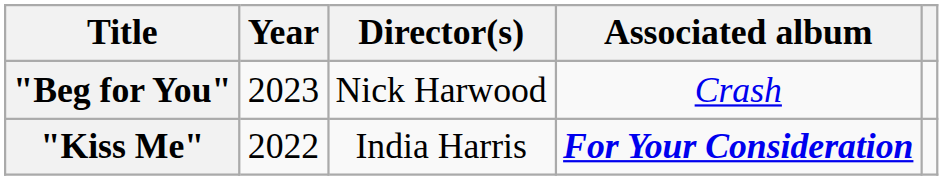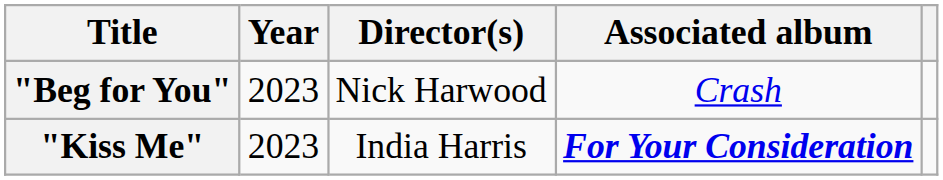"Kiss Me" | Year: 2022 -> 2023
